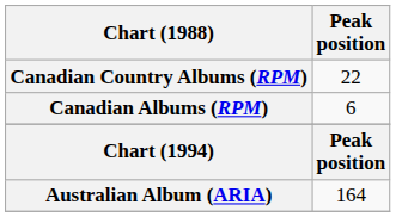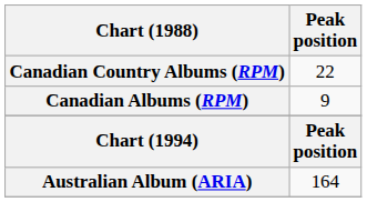Canadian Albums (RPM) | Peak position: 6 -> 9
